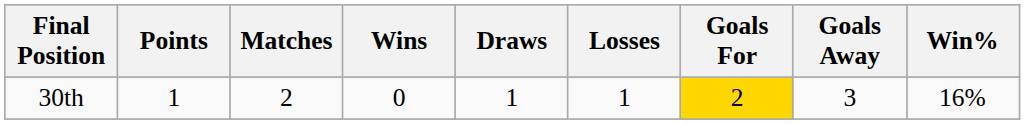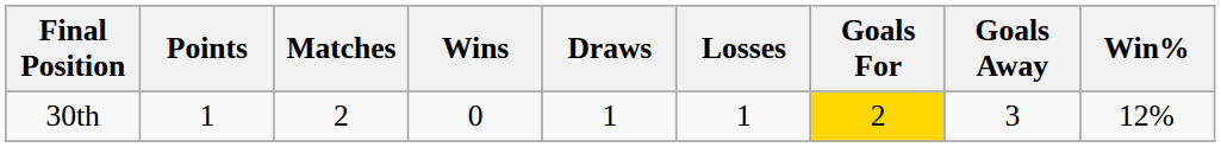30th | Win%: 16% -> 12%
